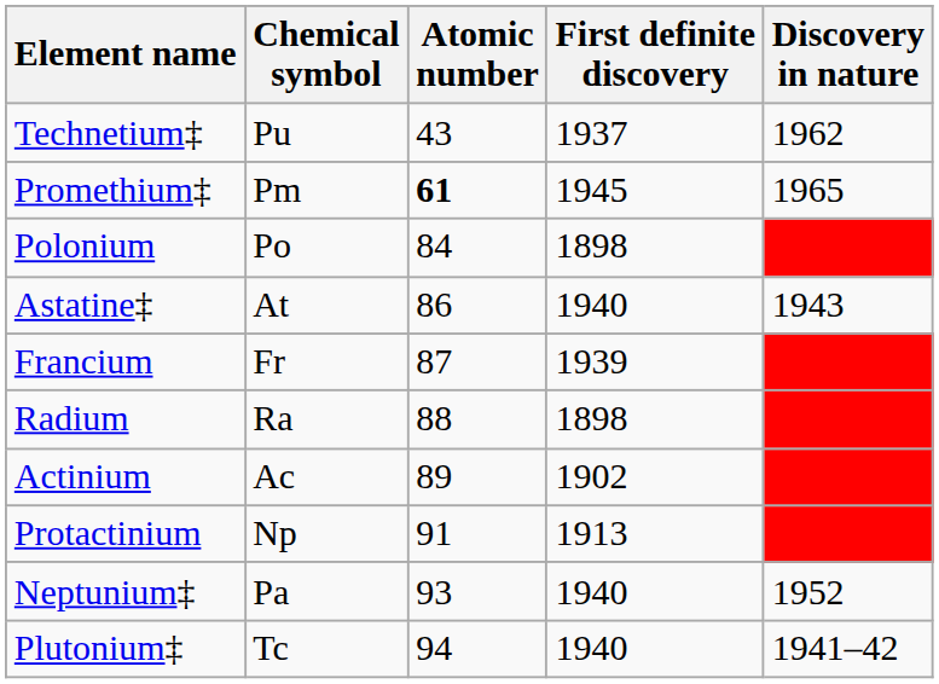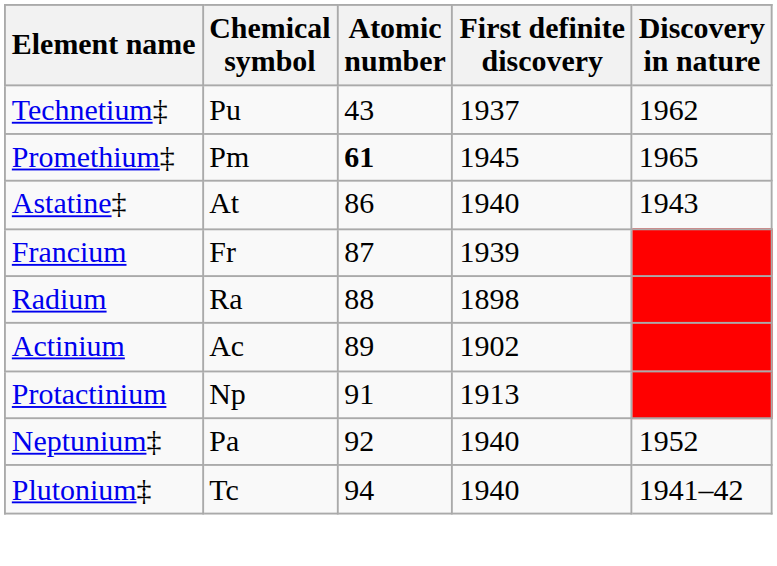- row: Polonium | Po | 84 | 1898
Neptunium‡ | Atomic number: 93 -> 92
